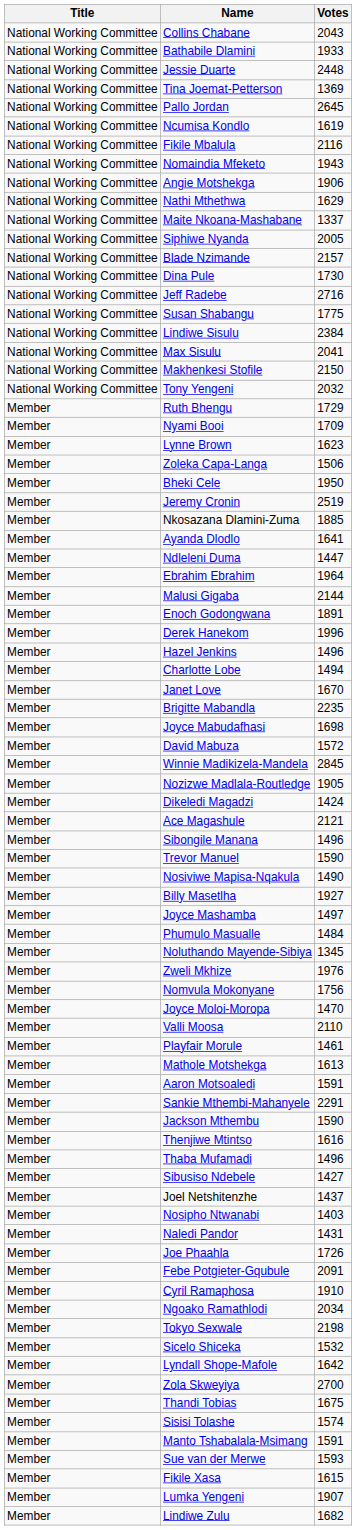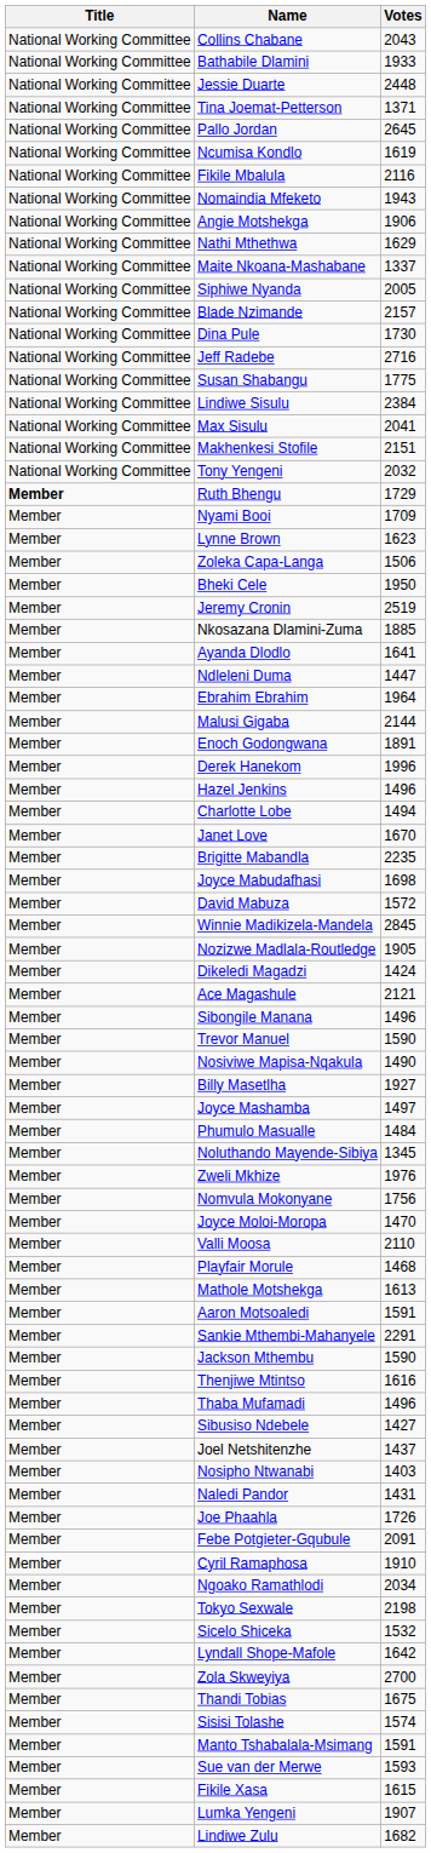Tina Joemat-Petterson | Votes: 1369 -> 1371
Makhenkesi Stofile | Votes: 2150 -> 2151
Ruth Bhengu | Title: normal -> bold
Playfair Morule | Votes: 1461 -> 1468
